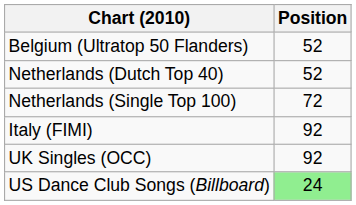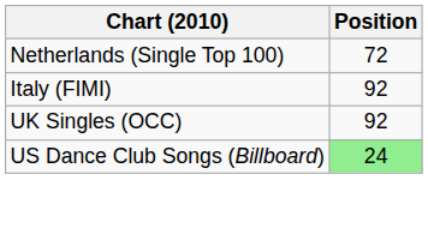- row: Belgium (Ultratop 50 Flanders) | 52
- row: Netherlands (Dutch Top 40) | 52
